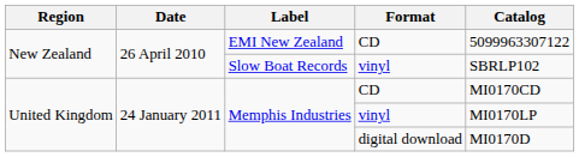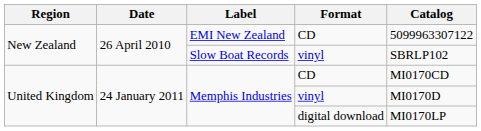Memphis Industries / vinyl | Catalog: MI0170LP -> MI0170D
Memphis Industries / digital download | Catalog: MI0170D -> MI0170LP
